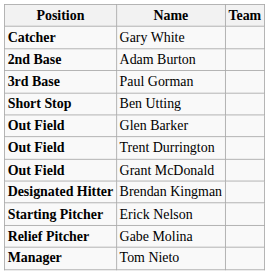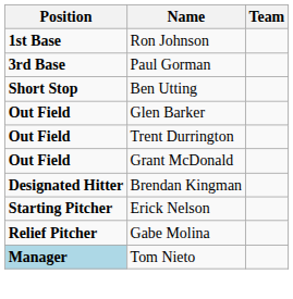- row: Catcher | Gary White
+ row: 1st Base | Ron Johnson
- row: 2nd Base | Adam Burton
Tom Nieto | Position: no background -> lightblue background
